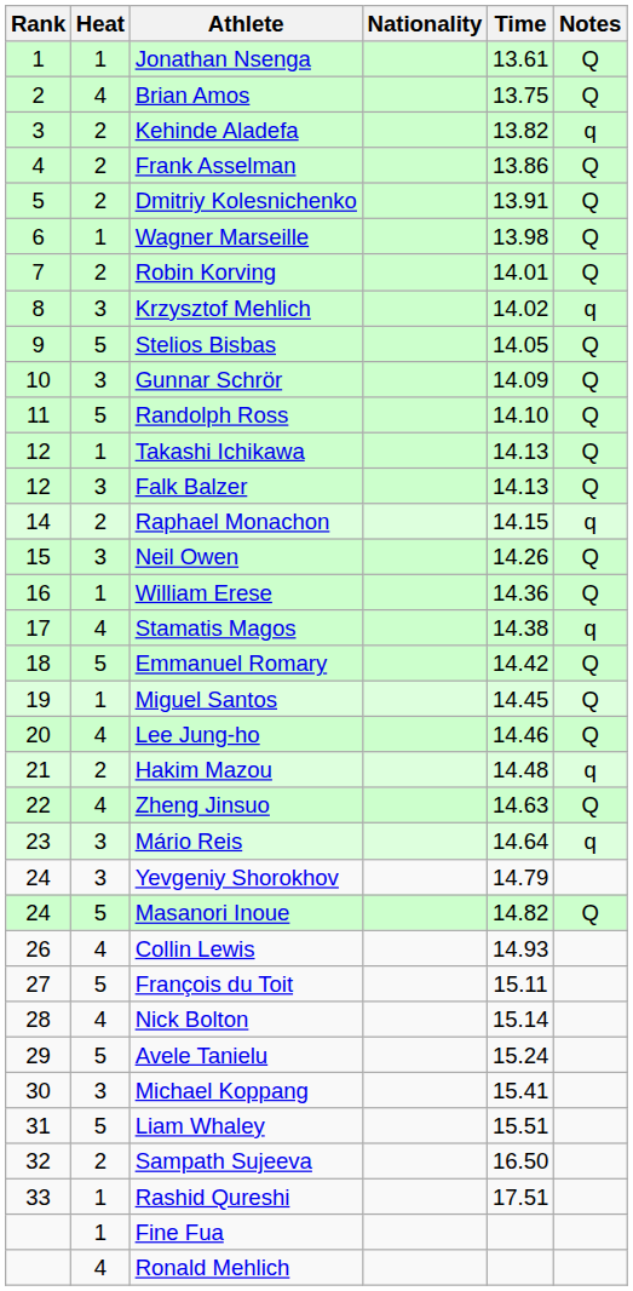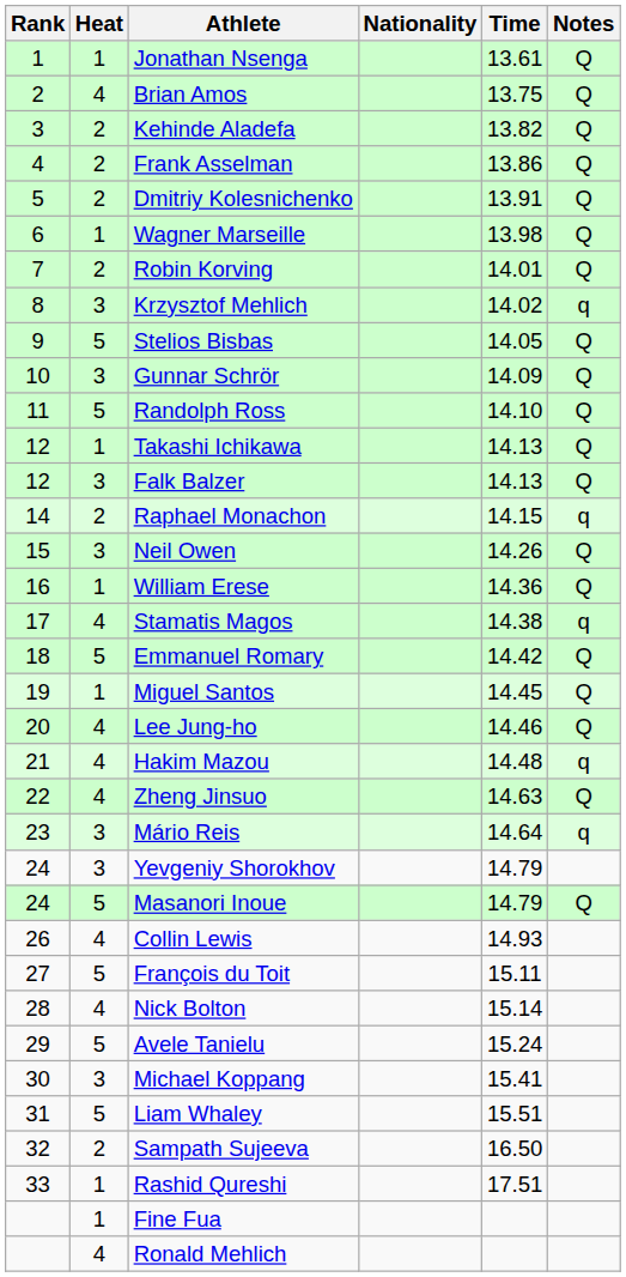Kehinde Aladefa | Notes: q -> Q
Hakim Mazou | Heat: 2 -> 4
Masanori Inoue | Time: 14.82 -> 14.79
